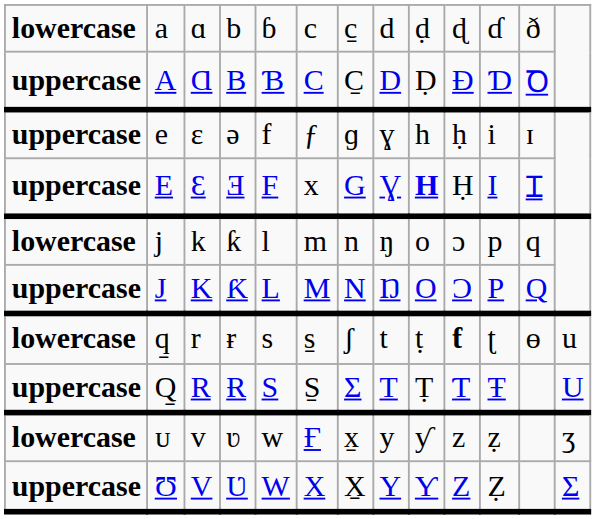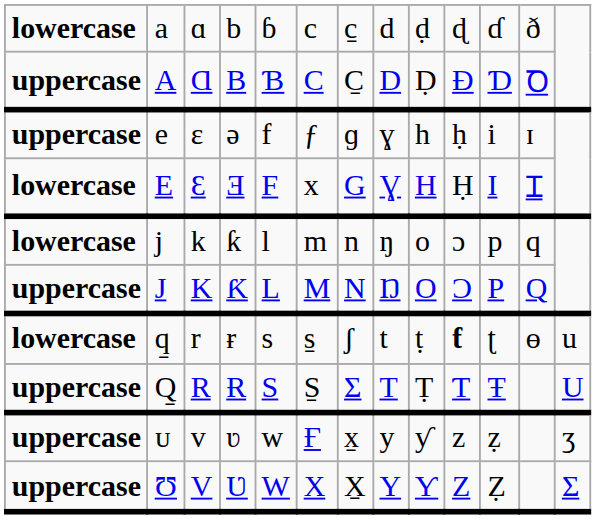E | column 1: uppercase -> lowercase
E | column 9: bold -> normal
ᴜ | column 1: lowercase -> uppercase
